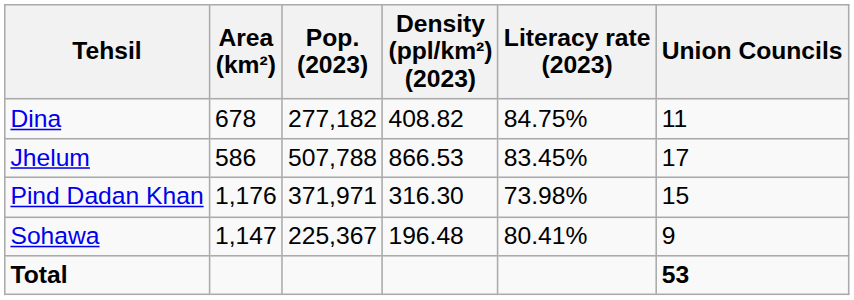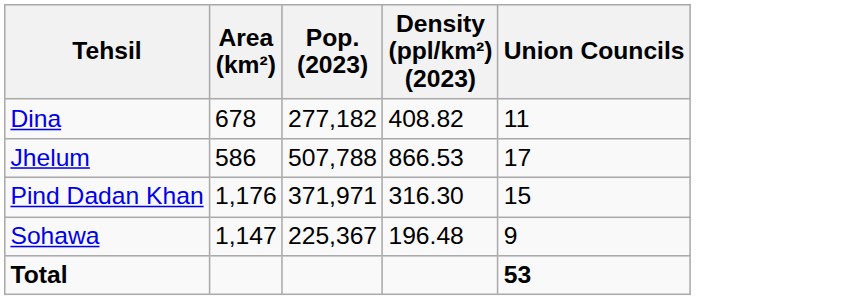- column: Literacy rate (2023) | 84.75% | 83.45% | 73.98% | 80.41%
